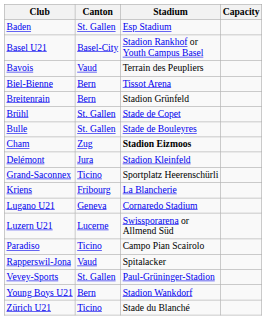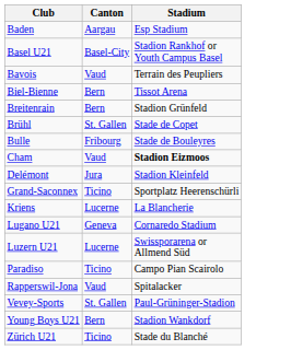- column: Capacity
Baden | Canton: St. Gallen -> Aargau
Bulle | Canton: St. Gallen -> Fribourg
Cham | Canton: Zug -> Vaud
Kriens | Canton: Fribourg -> Lucerne
